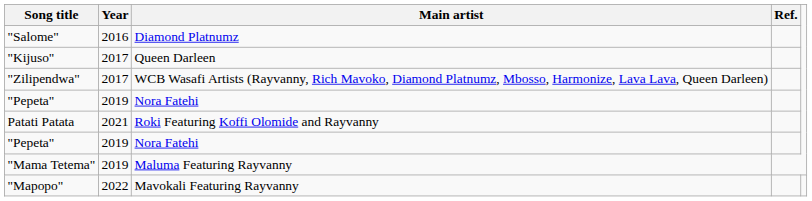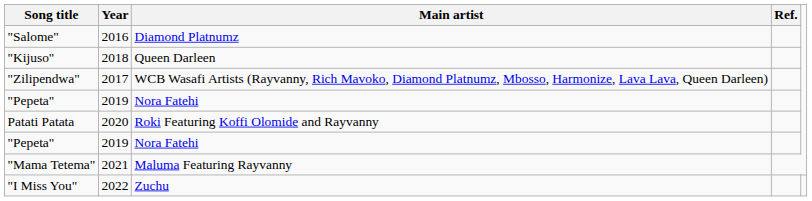"Kijuso" | Year: 2017 -> 2018
Patati Patata | Year: 2021 -> 2020
"Mama Tetema" | Year: 2019 -> 2021
+ row: "I Miss You" | 2022 | Zuchu
- row: "Mapopo" | 2022 | Mavokali Featuring Rayvanny
